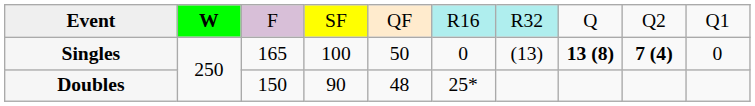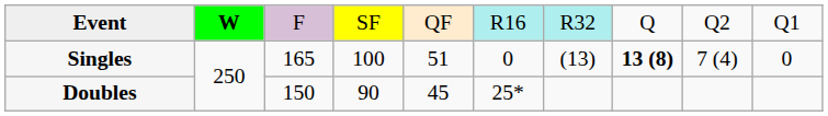Singles | column 5: 50 -> 51
Singles | column 9: bold -> normal
Doubles | column 5: 48 -> 45
